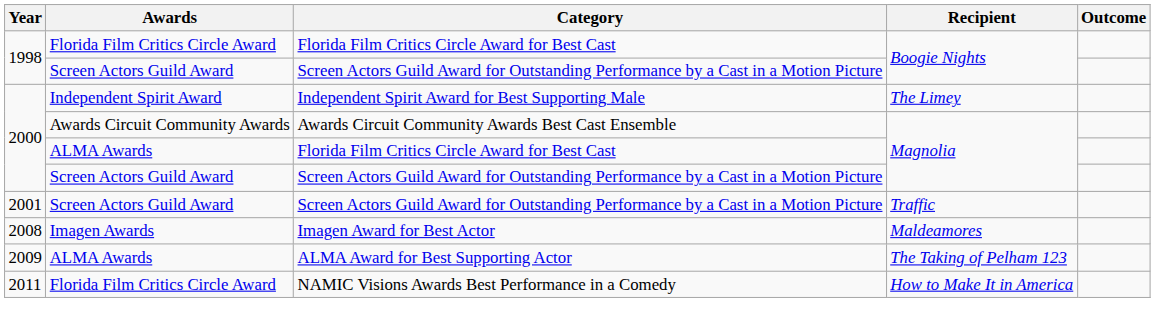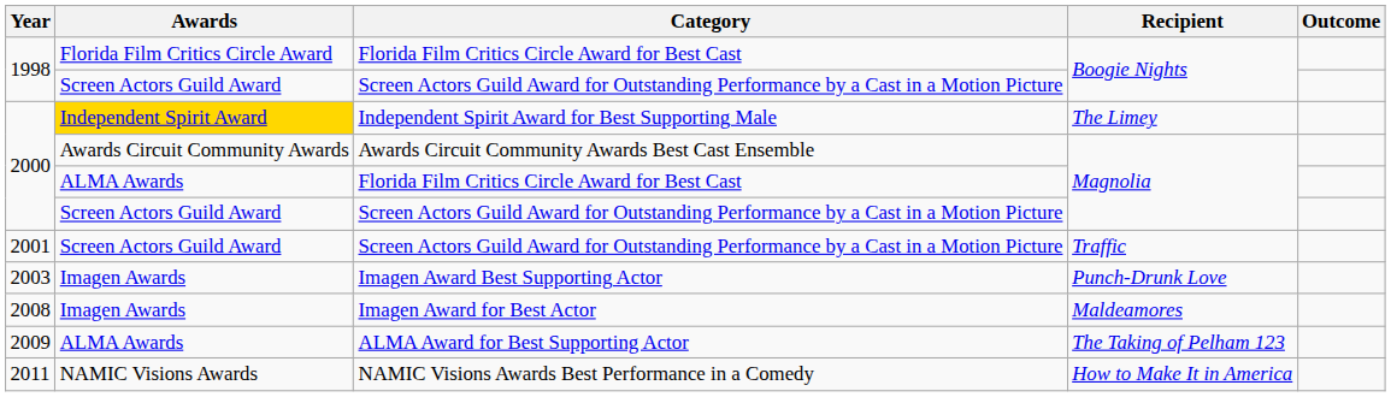Independent Spirit Award for Best Supporting Male | Awards: no background -> gold background
+ row: 2003 | Imagen Awards | Imagen Award Best Supporting Actor | Punch-Drunk Love
NAMIC Visions Awards Best Performance in a Comedy | Awards: Florida Film Critics Circle Award -> NAMIC Visions Awards
